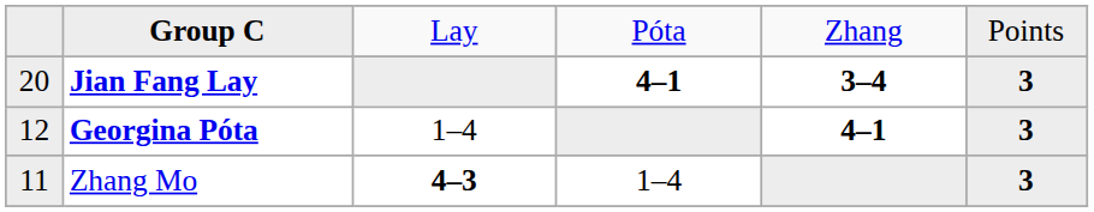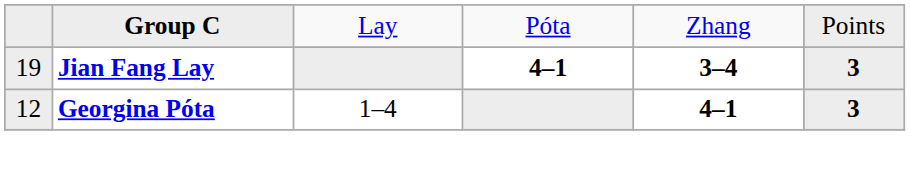Jian Fang Lay | column 1: 20 -> 19
- row: 11 | Zhang Mo | 4–3 | 1–4 | 3
